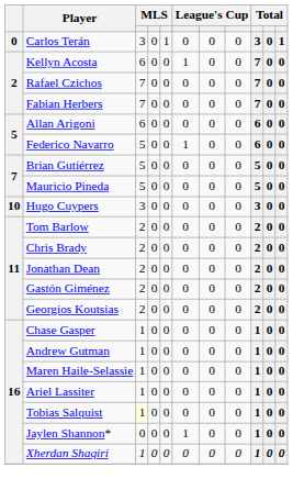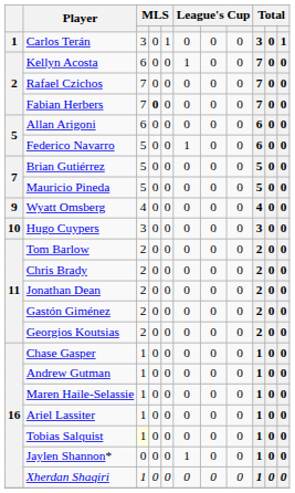Carlos Terán | column 1: 0 -> 1
Fabian Herbers | column 4: normal -> bold
+ row: 9 | Wyatt Omsberg | 4 | 0 | 0 | 0 | 0 | 0 | 4 | 0 | 0
